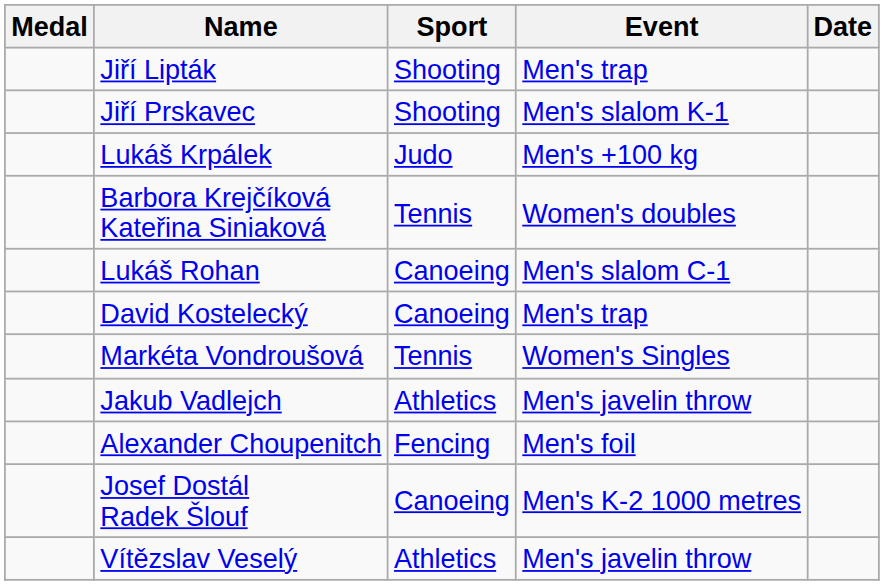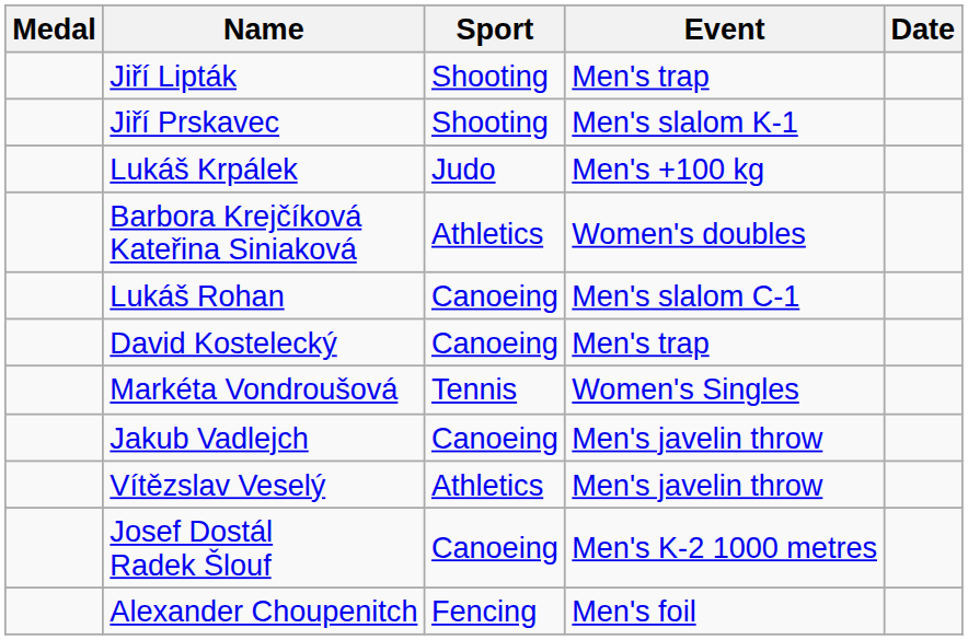Barbora Krejčíková Kateřina Siniaková | Sport: Tennis -> Athletics
Jakub Vadlejch | Sport: Athletics -> Canoeing
rows swapped: Alexander Choupenitch <-> Vítězslav Veselý
